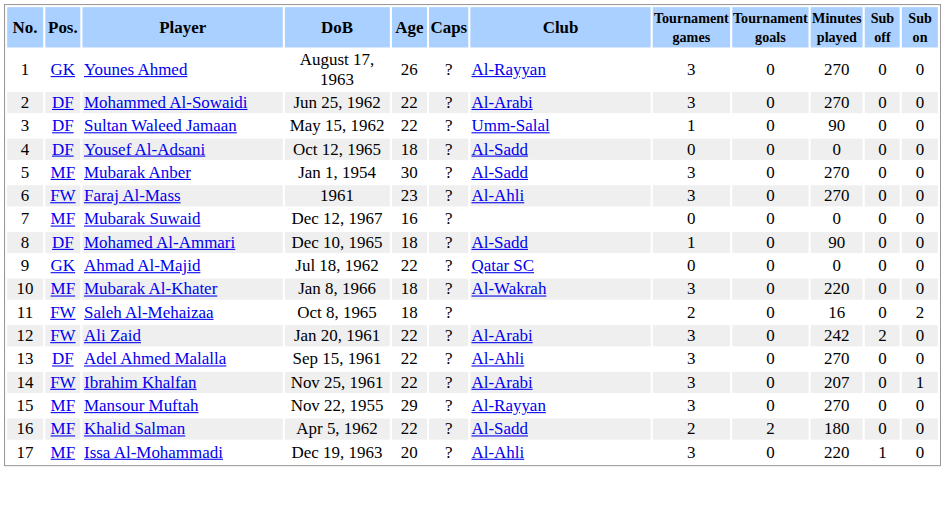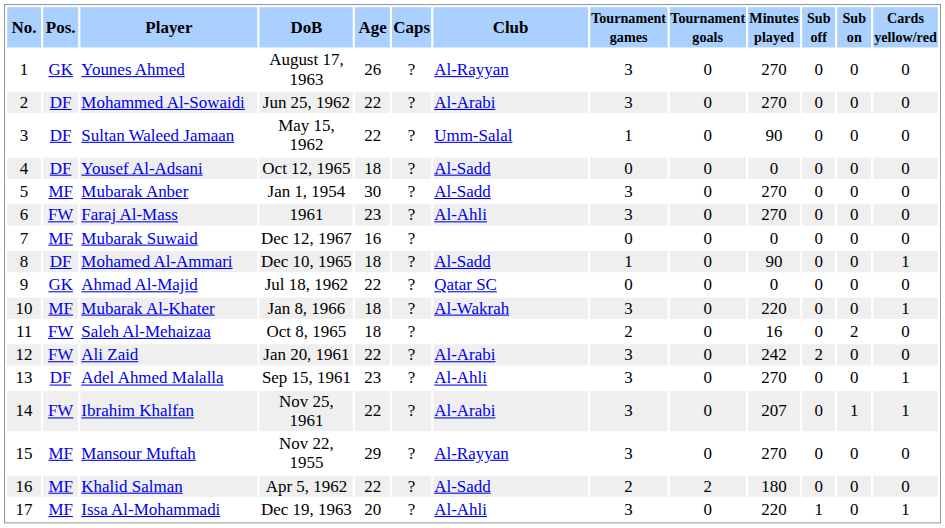+ column: Cards yellow/red | 0 | 0 | 0 | 0 | 0 | 0 | 0 | 1 | 0 | 1 | 0 | 0 | 1 | 1 | 0 | 0 | 1
Adel Ahmed Malalla | Age: 22 -> 23
